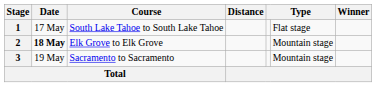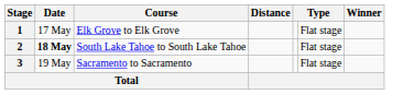1 | Course: South Lake Tahoe to South Lake Tahoe -> Elk Grove to Elk Grove
2 | Course: Elk Grove to Elk Grove -> South Lake Tahoe to South Lake Tahoe
2 | column 6: Mountain stage -> Flat stage
3 | column 6: Mountain stage -> Flat stage
